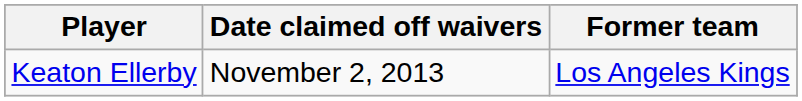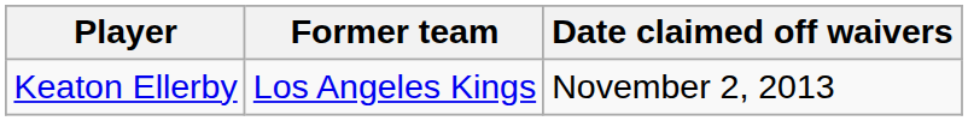columns swapped: Former team <-> Date claimed off waivers
